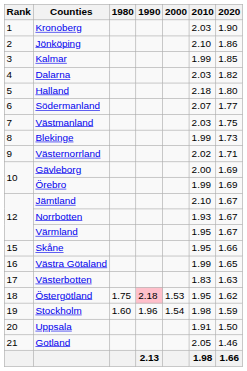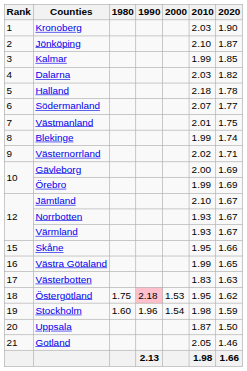Jönköping | 2020: 1.86 -> 1.87
Halland | 2020: 1.80 -> 1.78
Västmanland | 2010: 2.03 -> 2.01
Blekinge | 2020: 1.73 -> 1.74
Värmland | 2010: 1.95 -> 1.93
Uppsala | 2010: 1.91 -> 1.87
